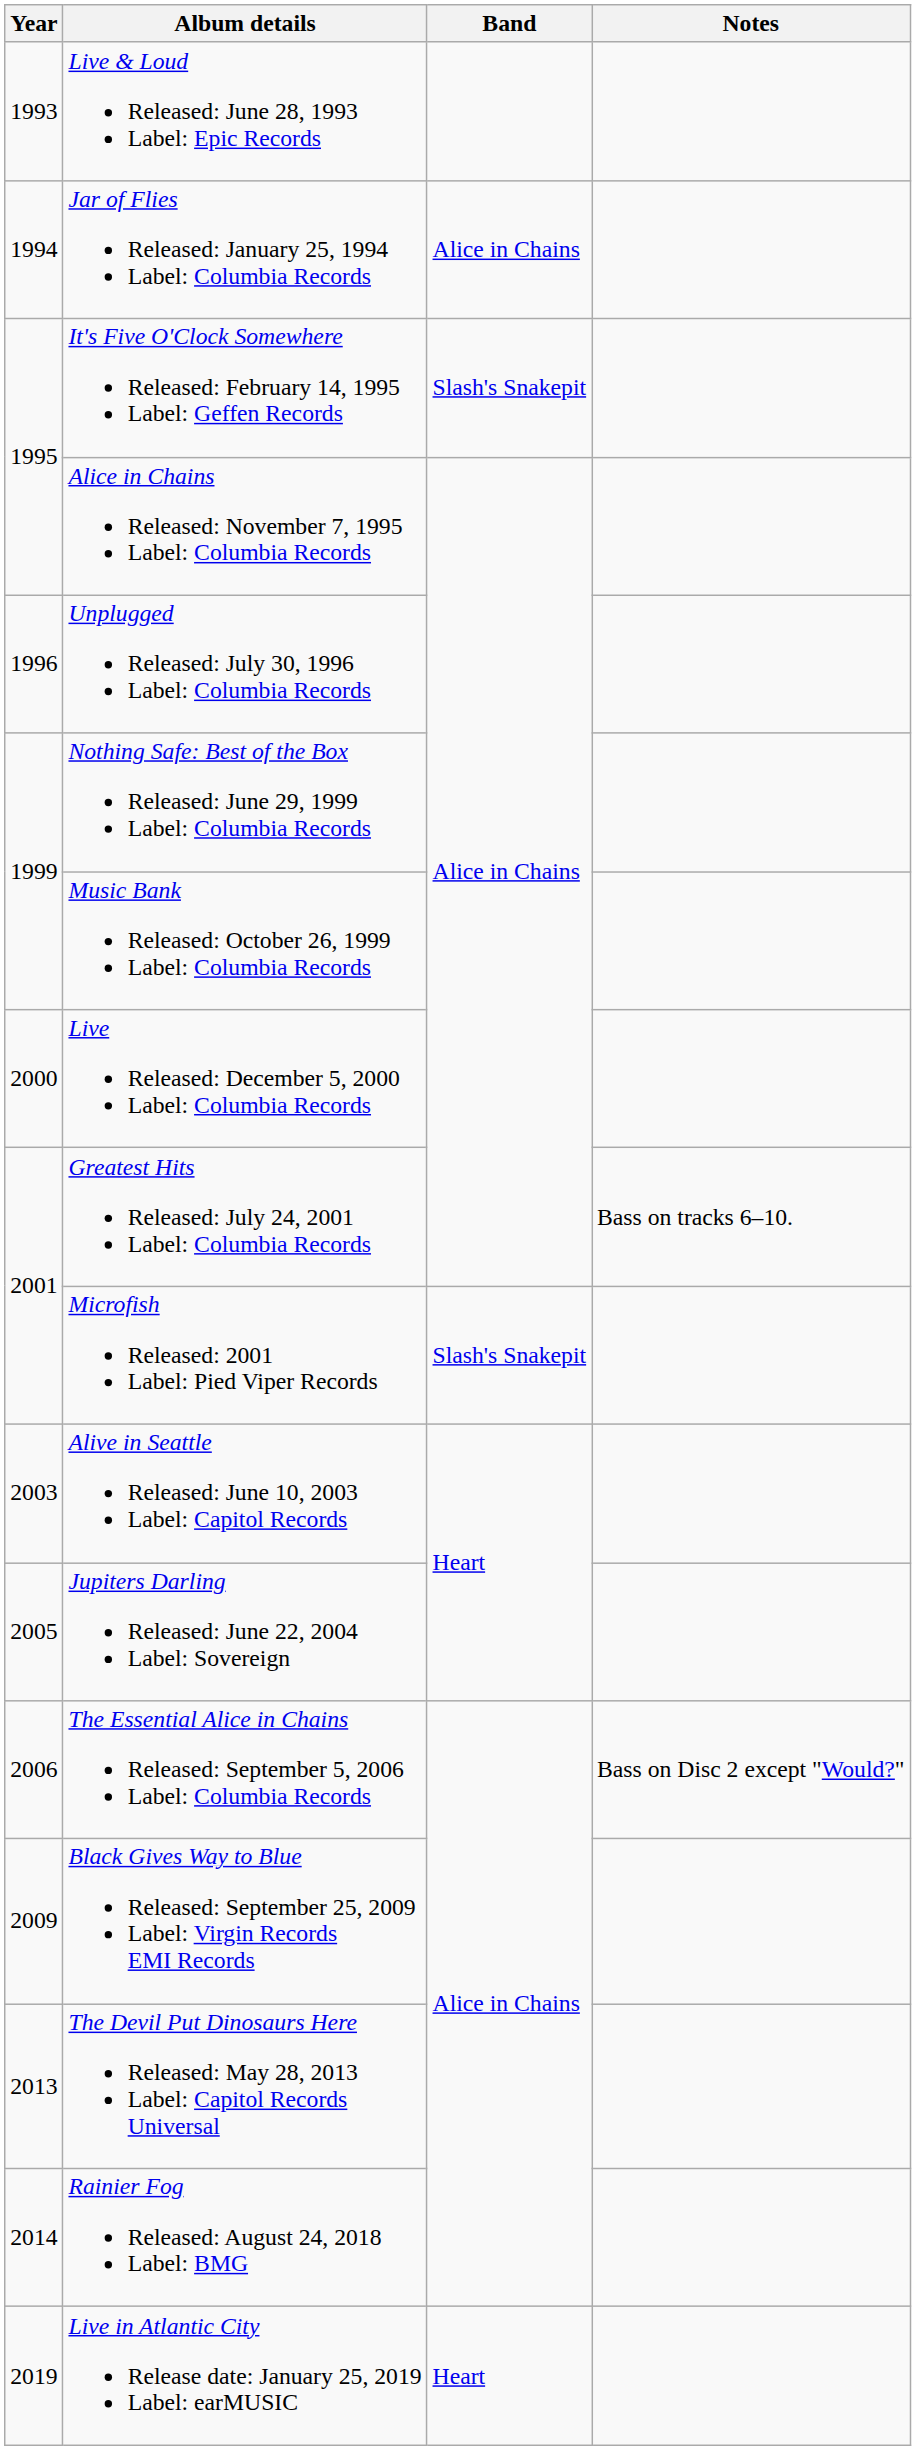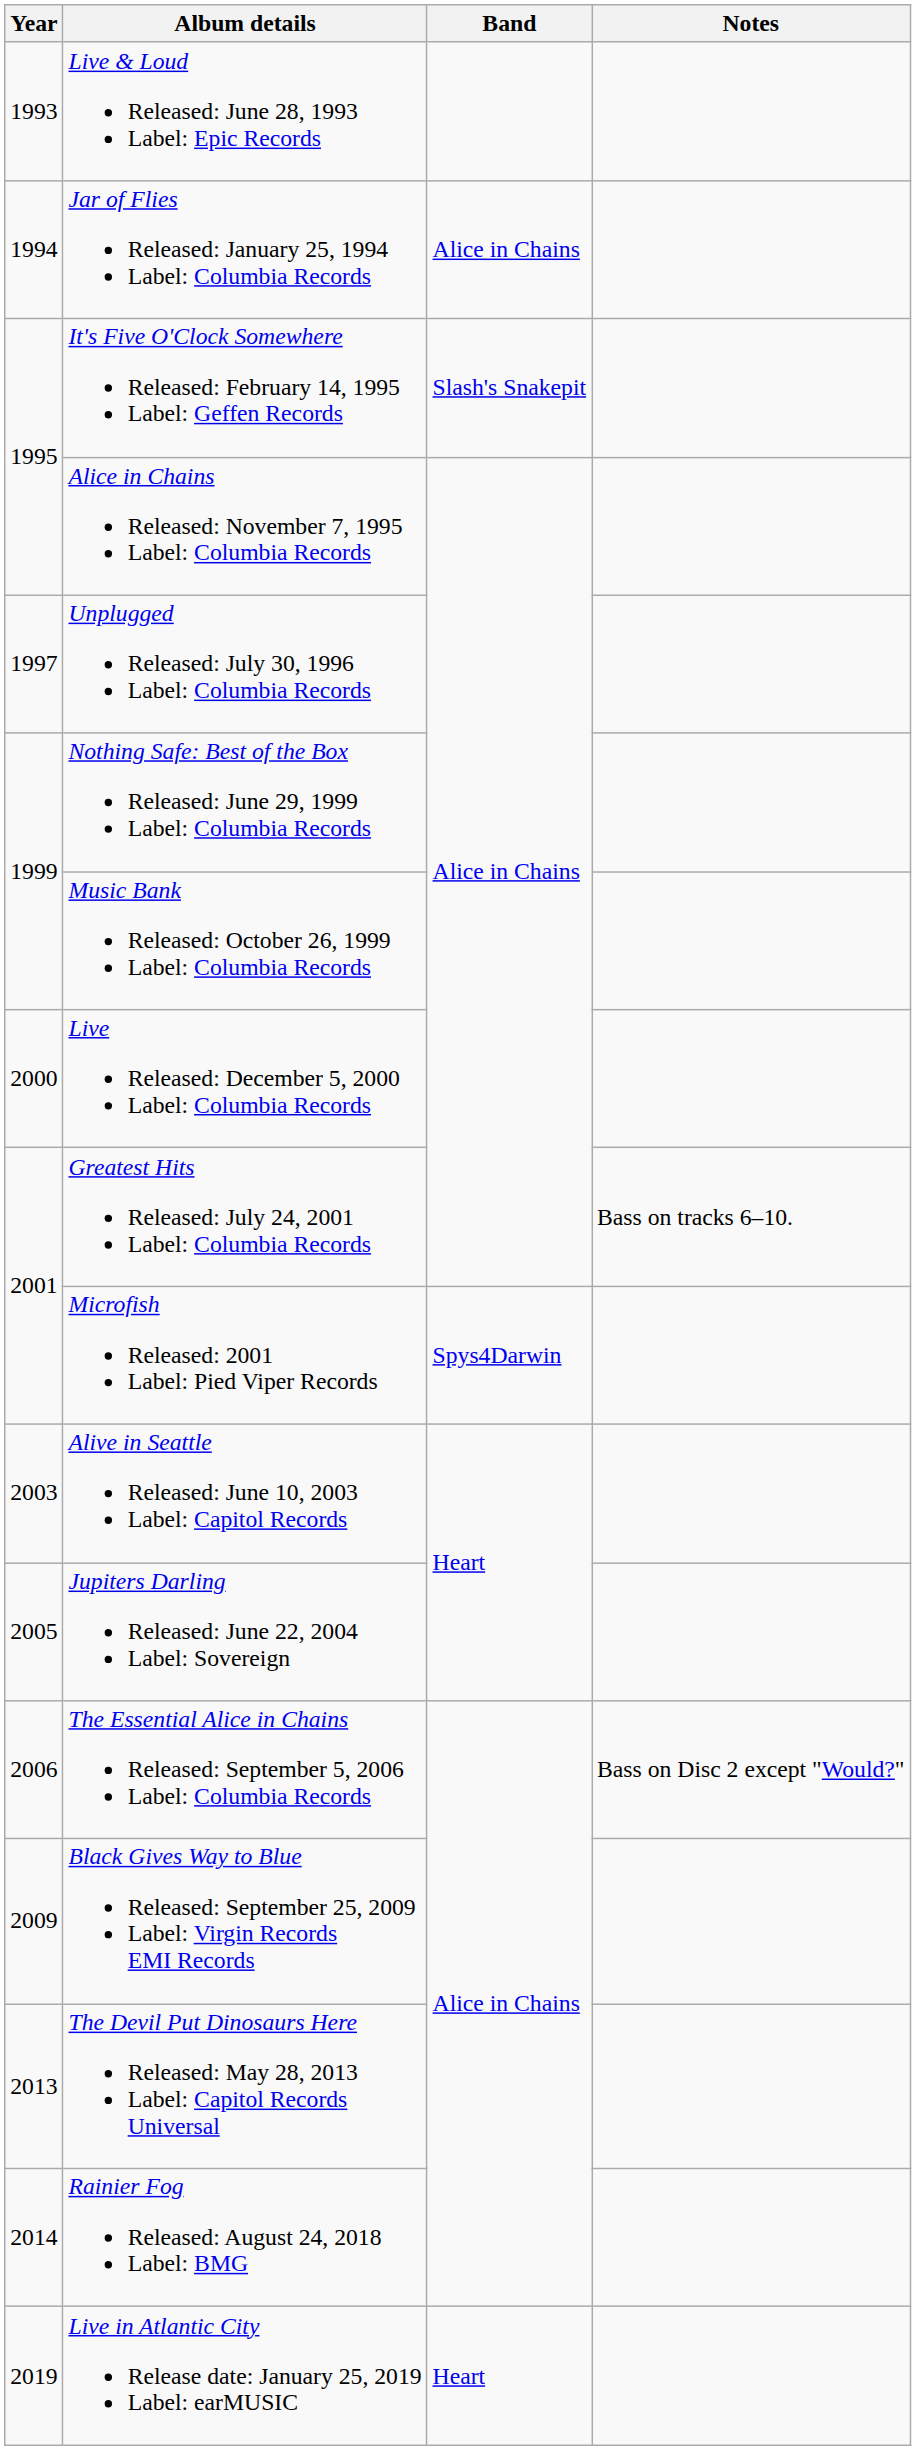Unplugged Released: July 30, 1996 Label: Columbia Records | Year: 1996 -> 1997
Microfish Released: 2001 Label: Pied Viper Records | Band: Slash's Snakepit -> Spys4Darwin
